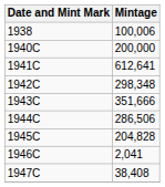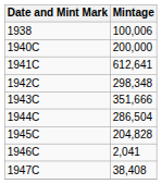1944C | Mintage: 286,506 -> 286,504
